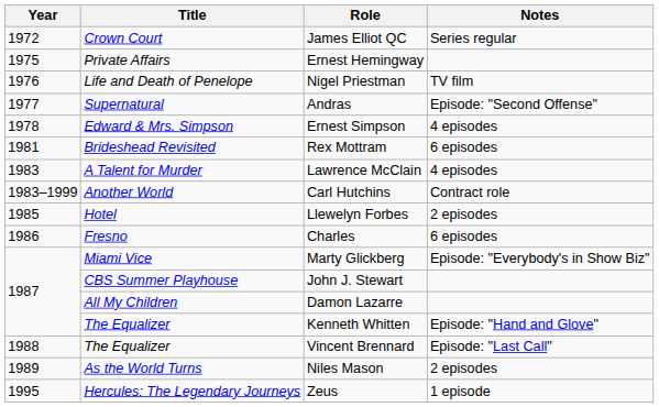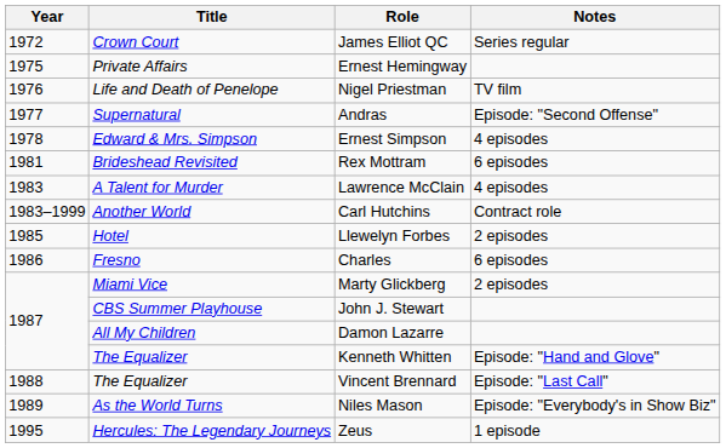Marty Glickberg | Notes: Episode: "Everybody's in Show Biz" -> 2 episodes
Niles Mason | Notes: 2 episodes -> Episode: "Everybody's in Show Biz"
